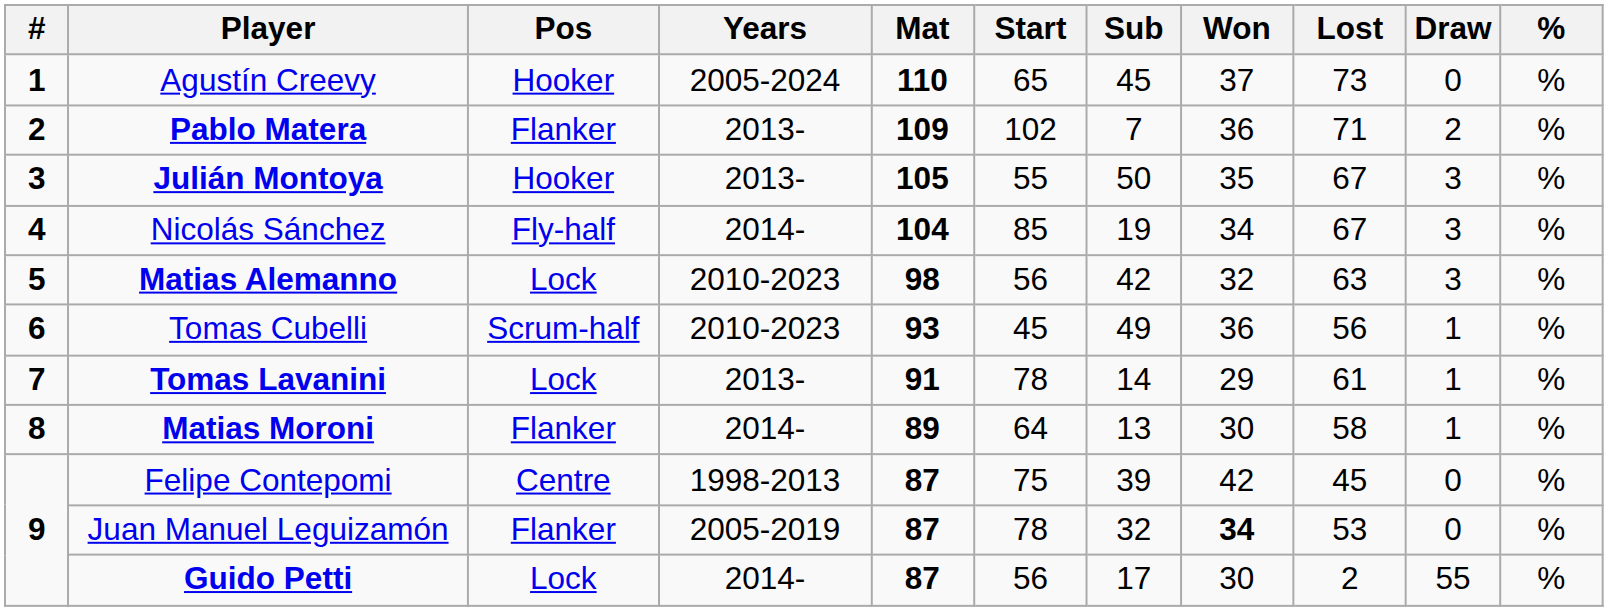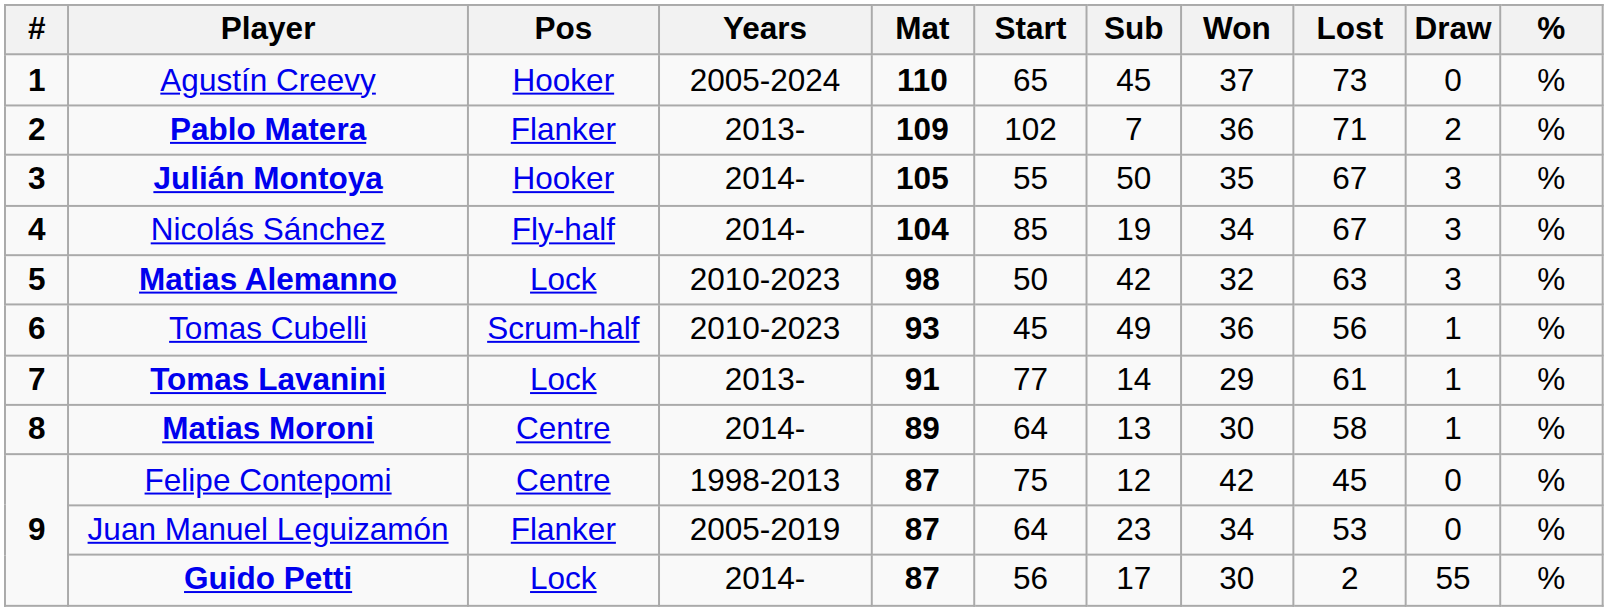Julián Montoya | Years: 2013- -> 2014-
Matias Alemanno | Start: 56 -> 50
Tomas Lavanini | Start: 78 -> 77
Matias Moroni | Pos: Flanker -> Centre
Felipe Contepomi | Sub: 39 -> 12
Juan Manuel Leguizamón | Start: 78 -> 64
Juan Manuel Leguizamón | Sub: 32 -> 23
Juan Manuel Leguizamón | Won: bold -> normal
